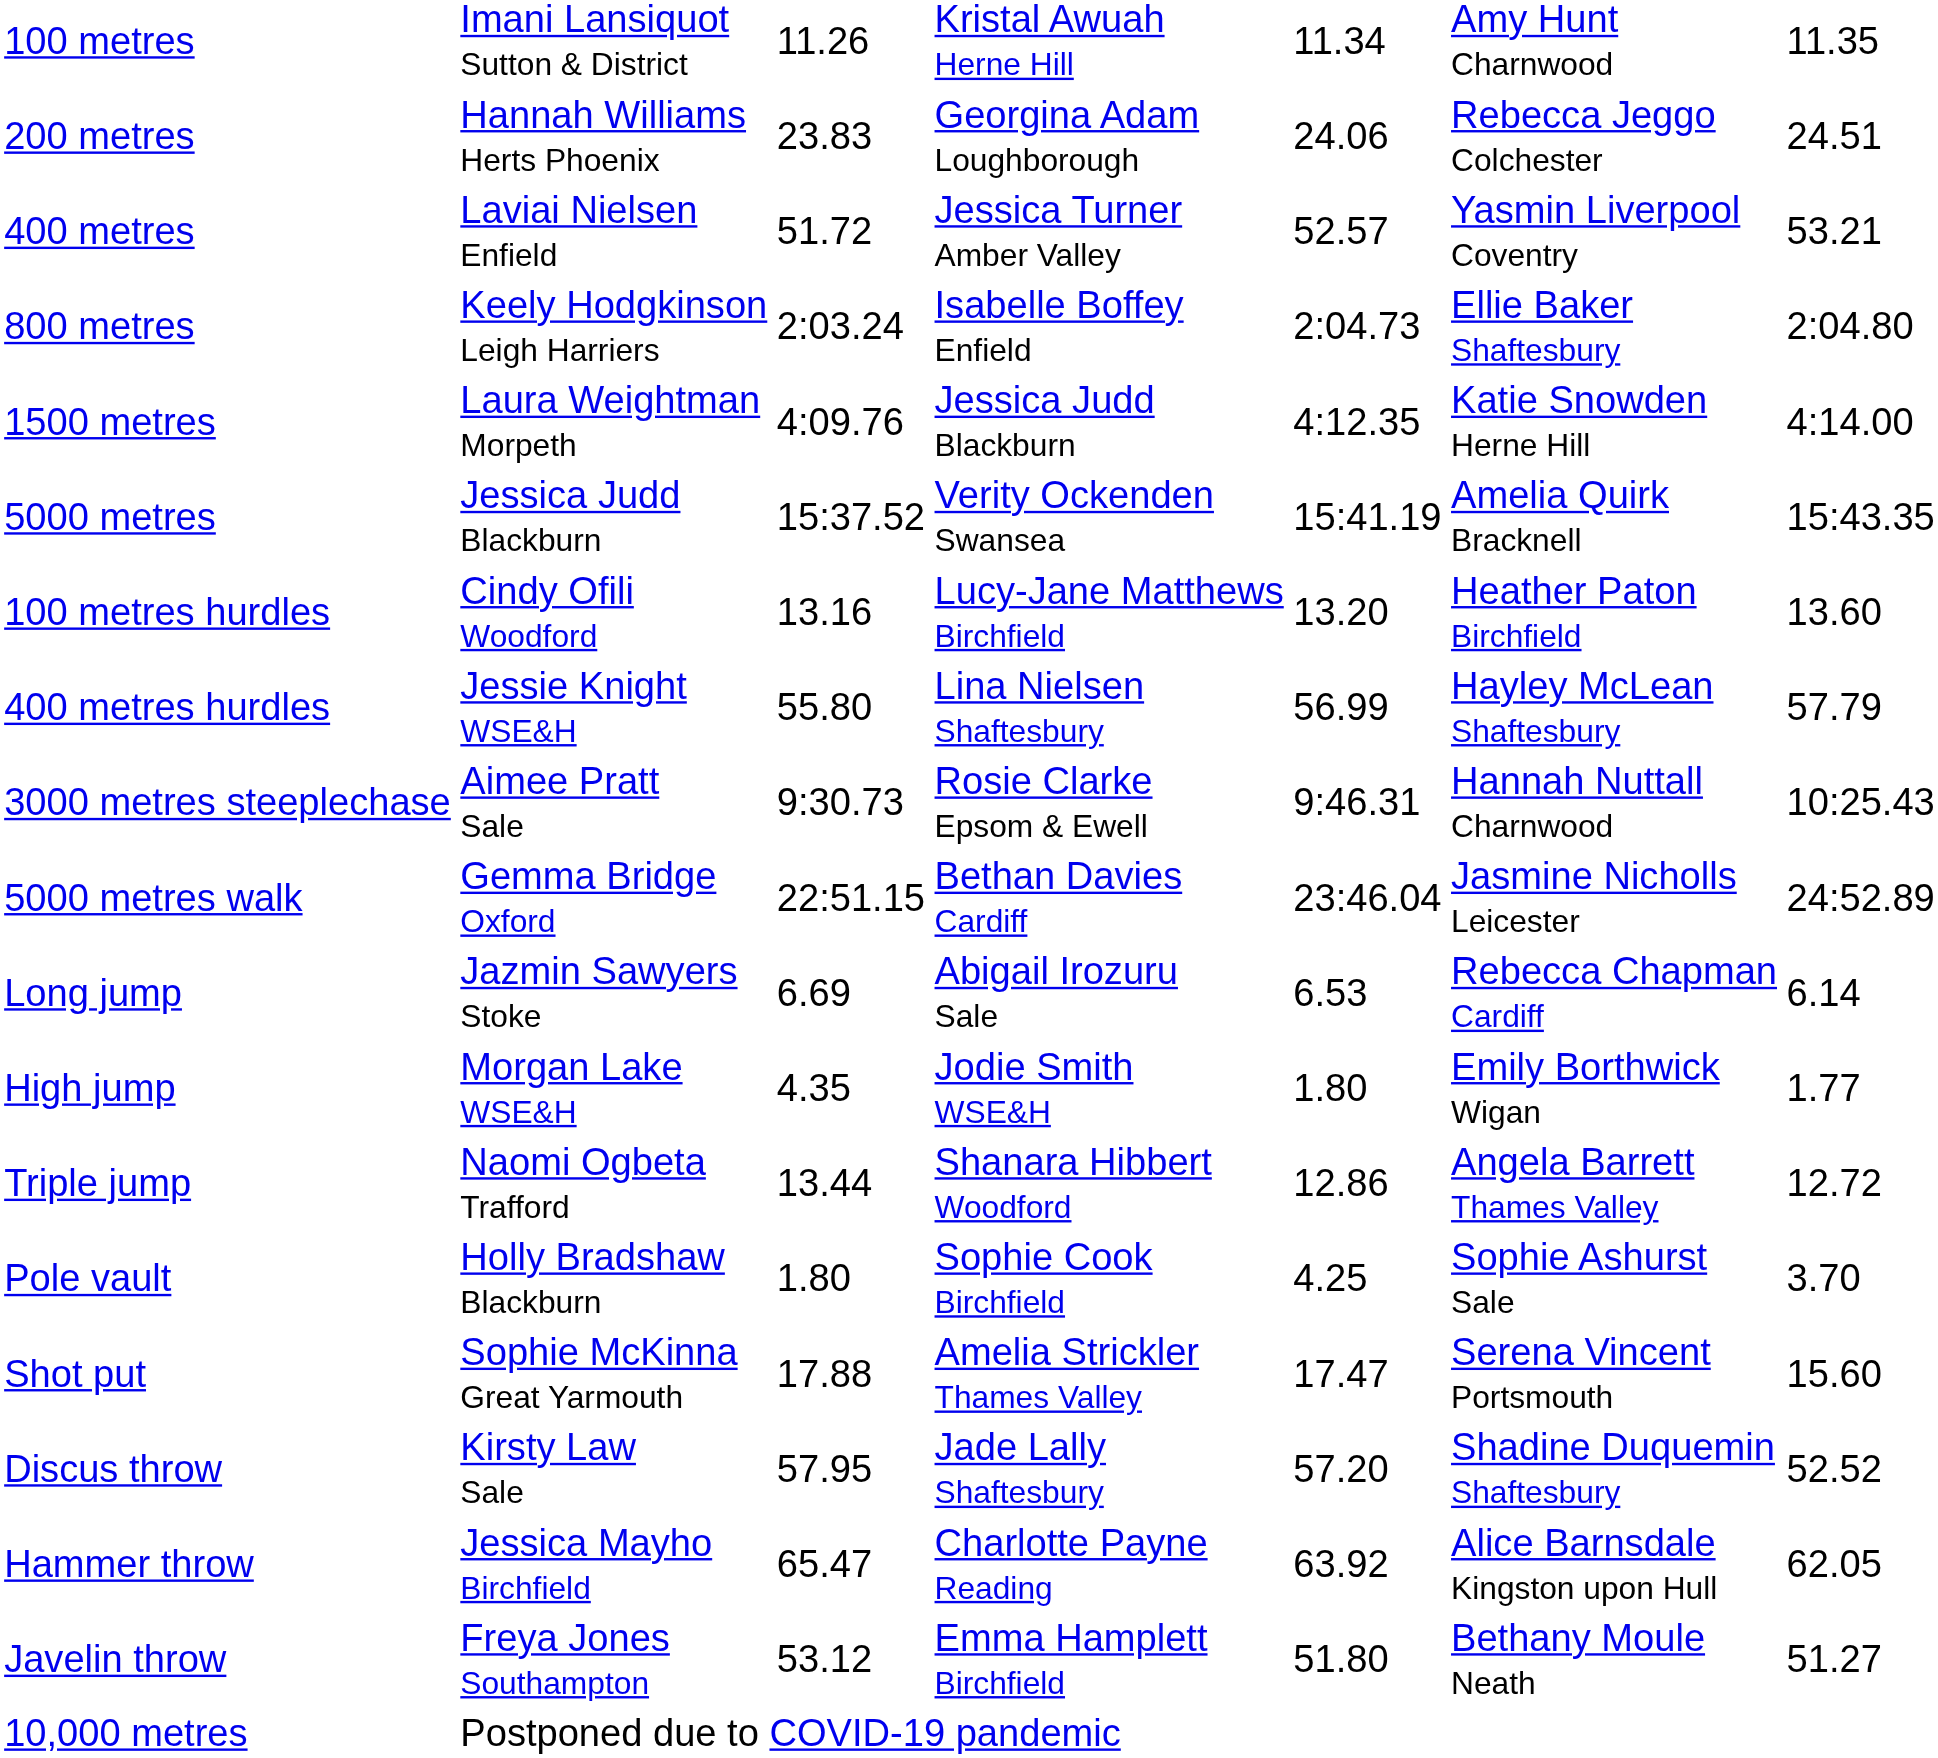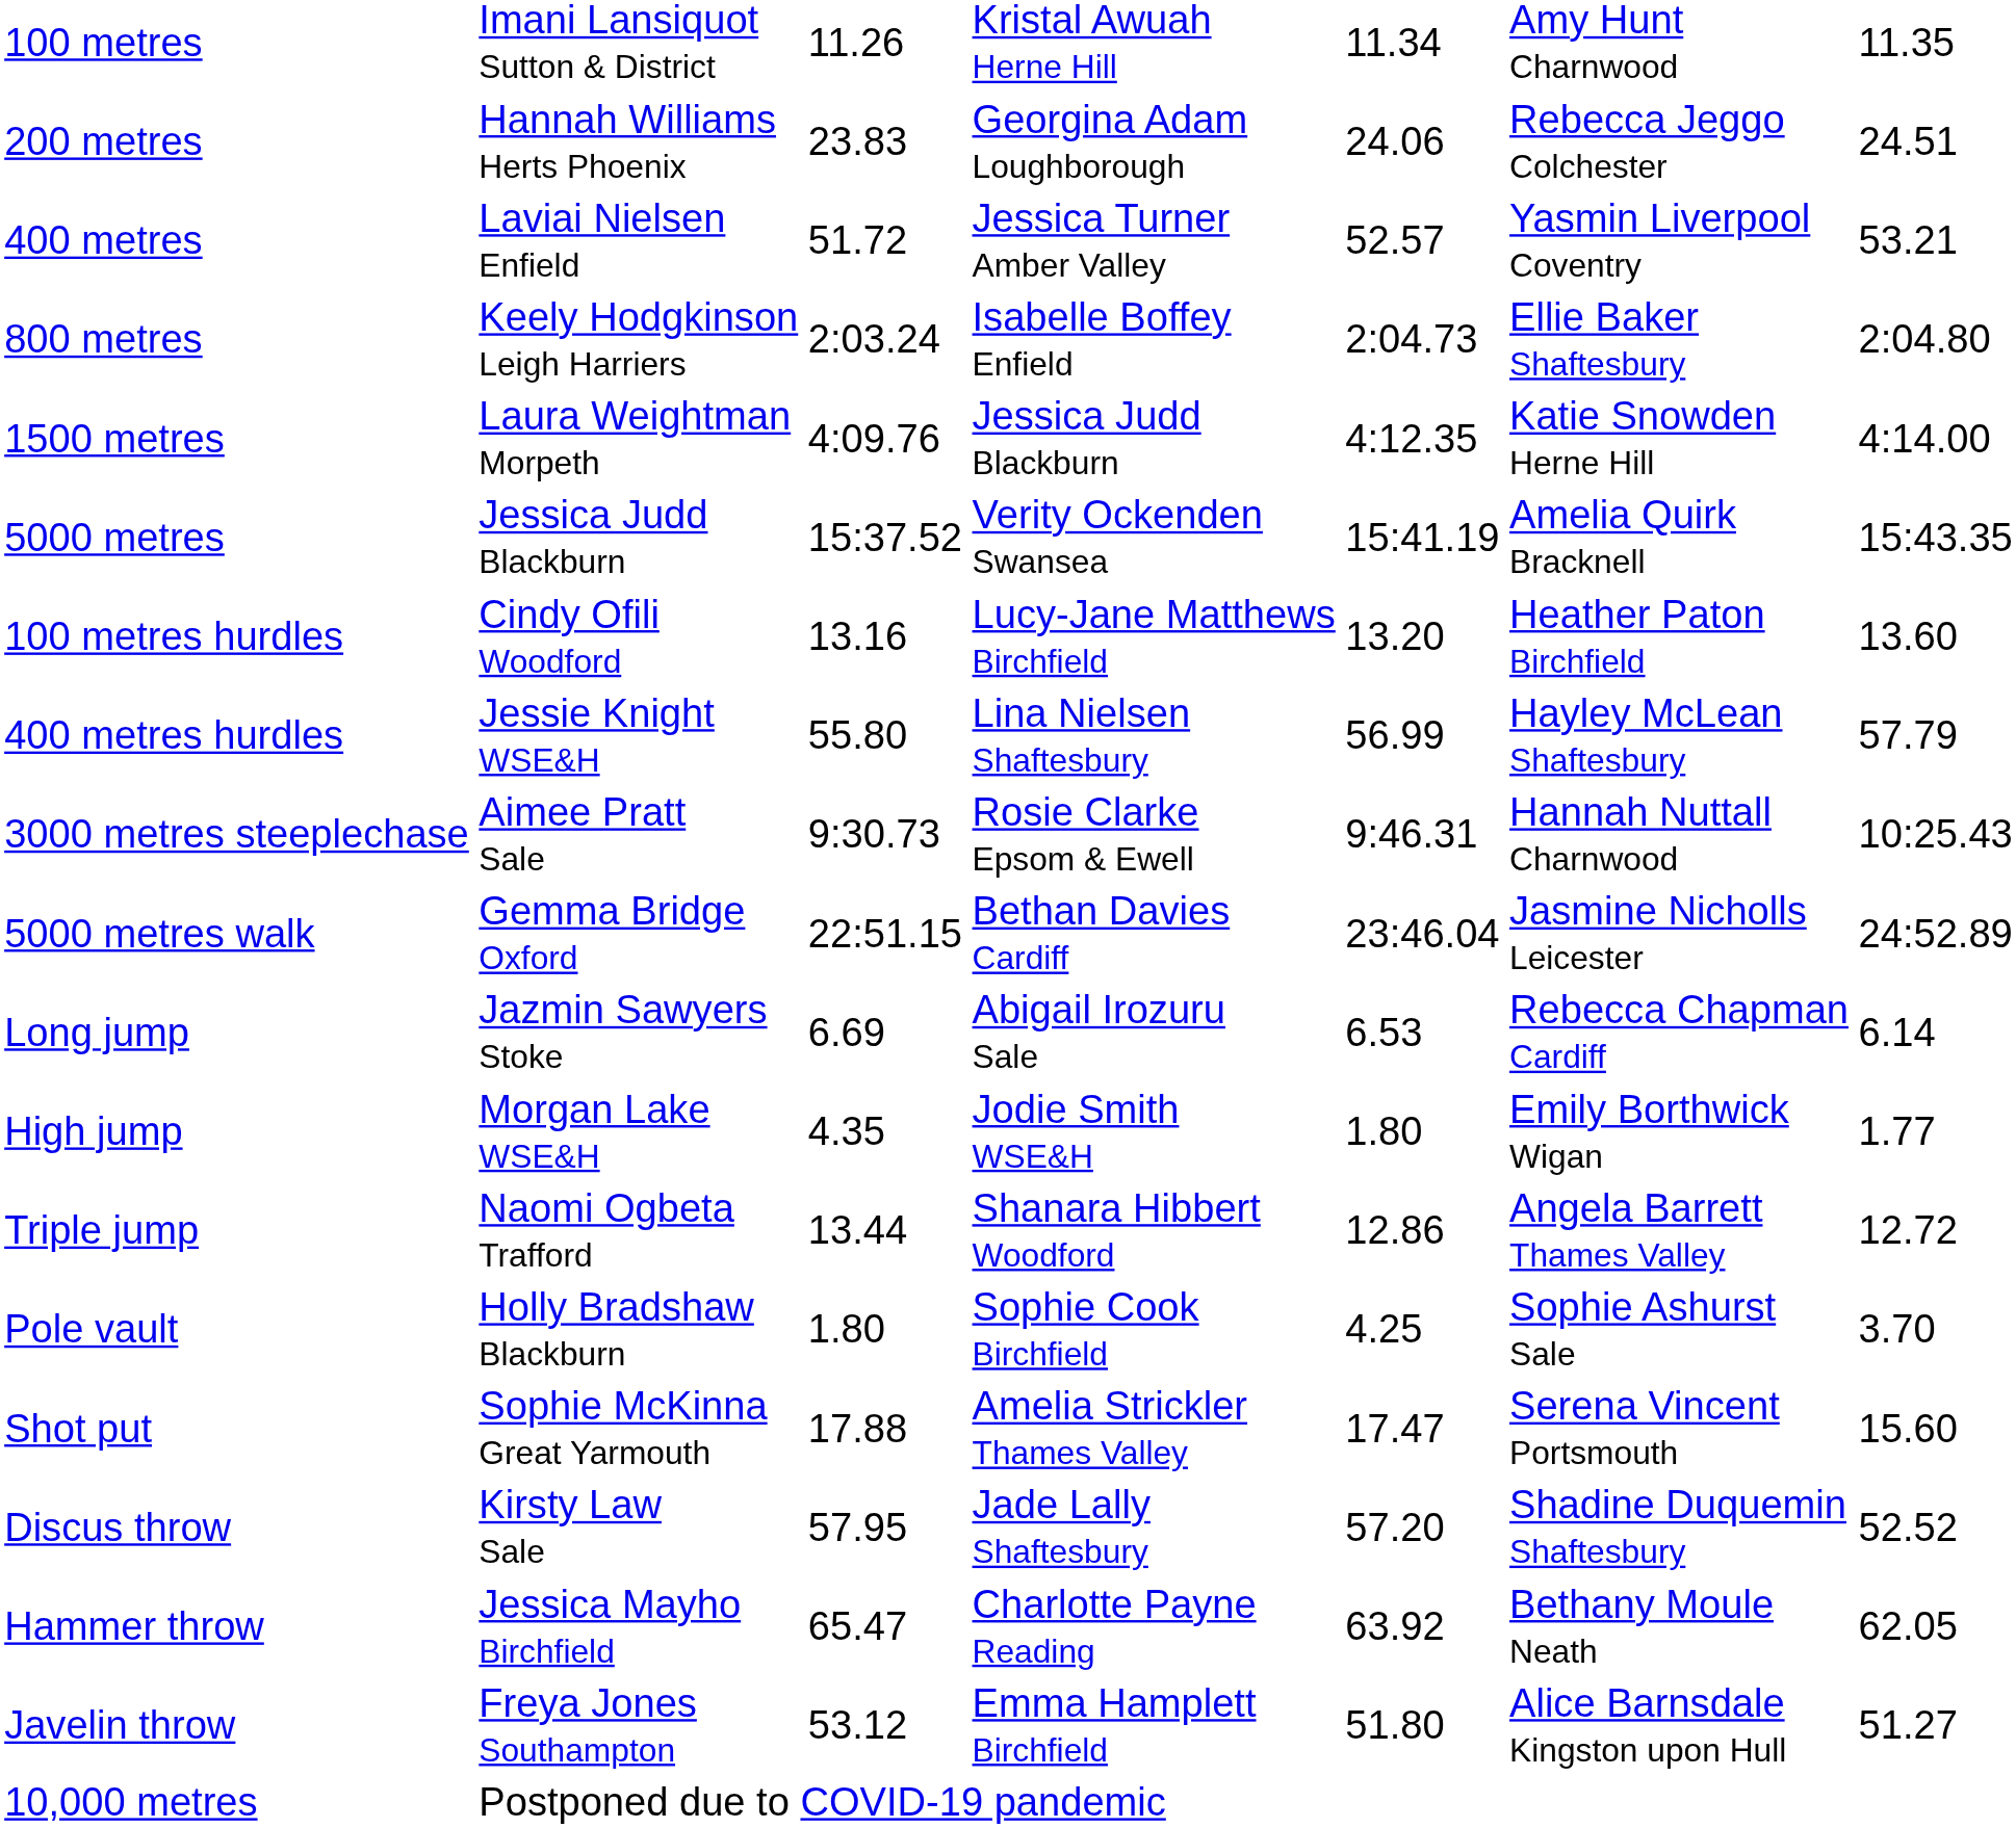Hammer throw | column 6: Alice Barnsdale Kingston upon Hull -> Bethany Moule Neath
Javelin throw | column 6: Bethany Moule Neath -> Alice Barnsdale Kingston upon Hull
